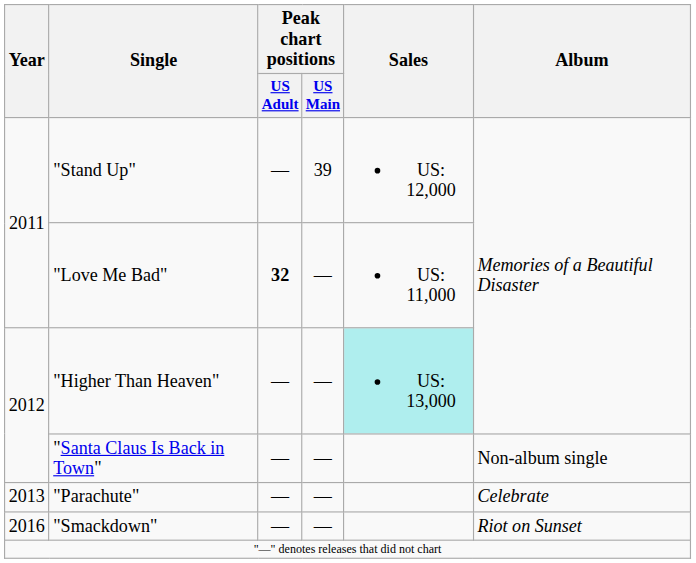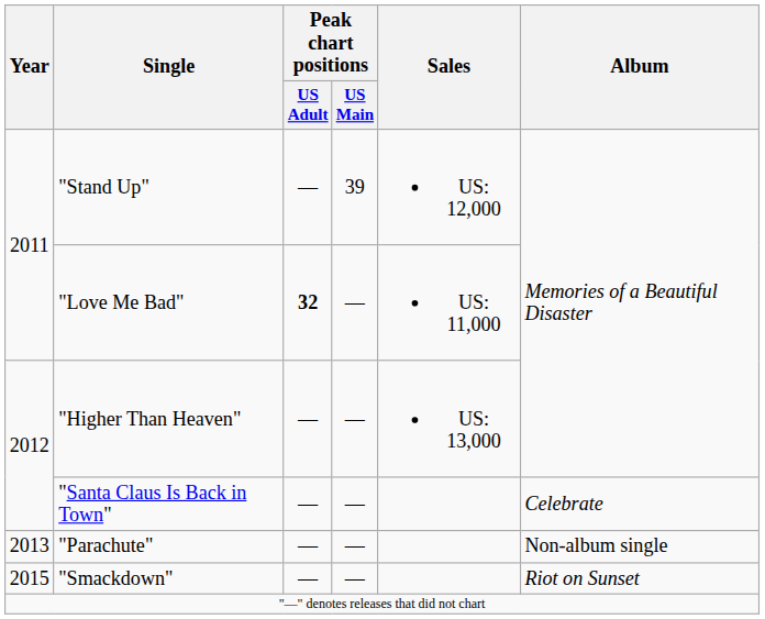"Higher Than Heaven" | Sales: paleturquoise background -> no background
"Santa Claus Is Back in Town" | Album: Non-album single -> Celebrate
"Parachute" | Album: Celebrate -> Non-album single
"Smackdown" | Year: 2016 -> 2015
